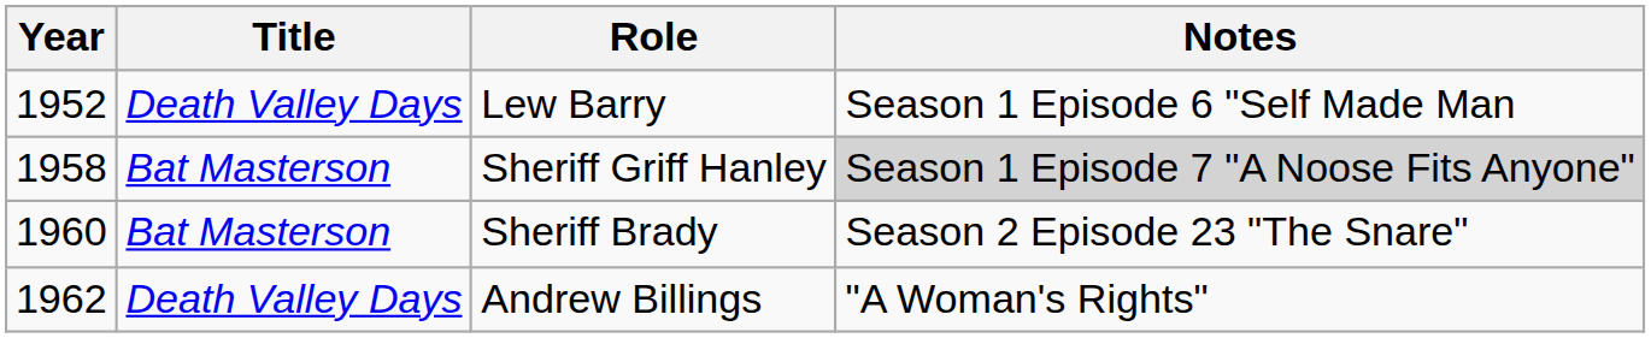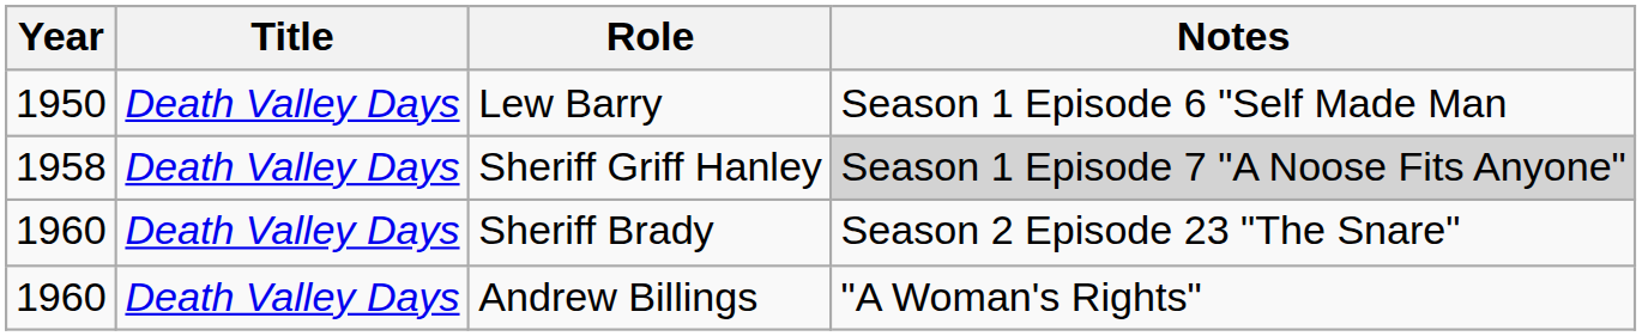Lew Barry | Year: 1952 -> 1950
Sheriff Griff Hanley | Title: Bat Masterson -> Death Valley Days
Sheriff Brady | Title: Bat Masterson -> Death Valley Days
Andrew Billings | Year: 1962 -> 1960
